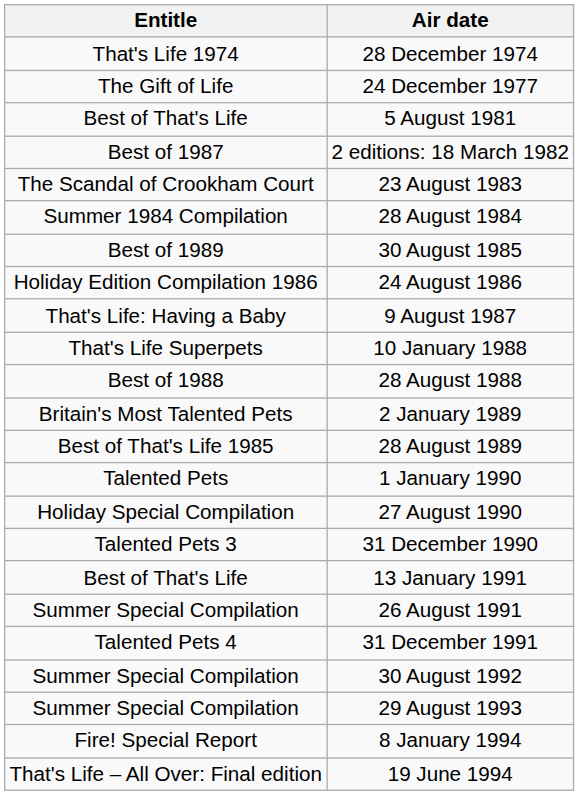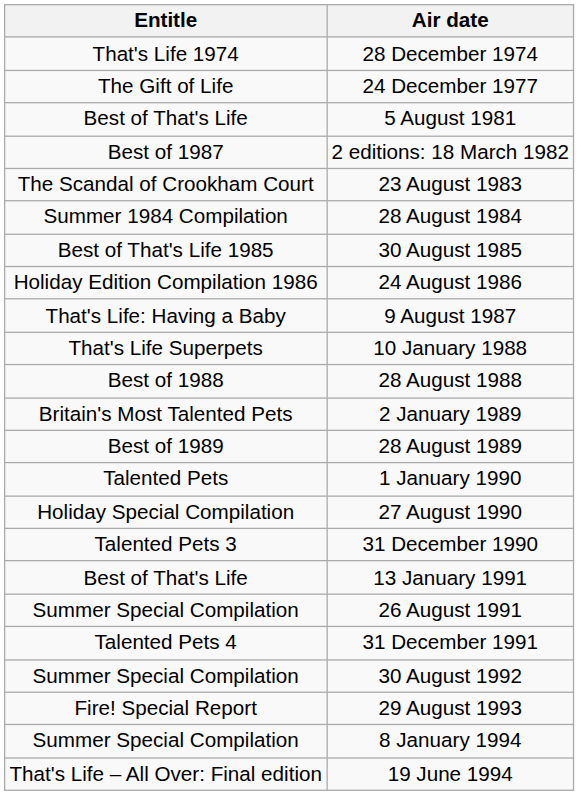30 August 1985 | Entitle: Best of 1989 -> Best of That's Life 1985
28 August 1989 | Entitle: Best of That's Life 1985 -> Best of 1989
29 August 1993 | Entitle: Summer Special Compilation -> Fire! Special Report
8 January 1994 | Entitle: Fire! Special Report -> Summer Special Compilation
